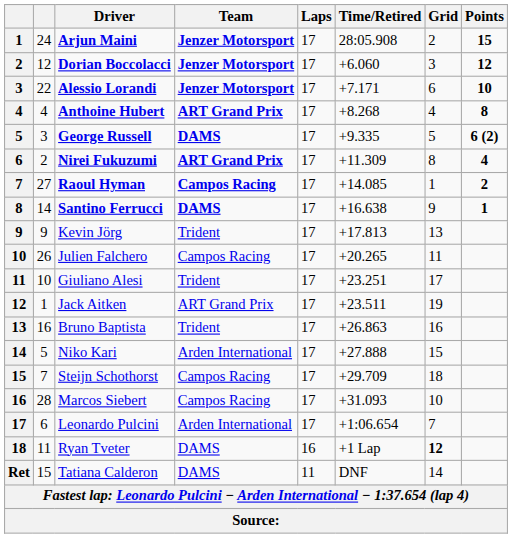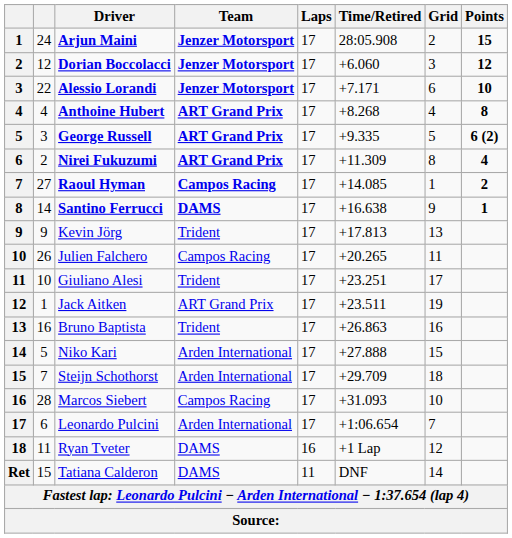George Russell | Team: DAMS -> ART Grand Prix
Steijn Schothorst | Team: Campos Racing -> Arden International
Ryan Tveter | Grid: bold -> normal
